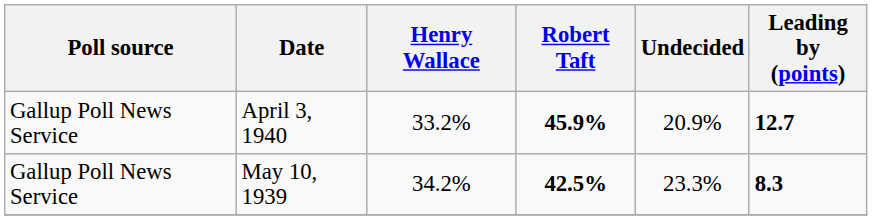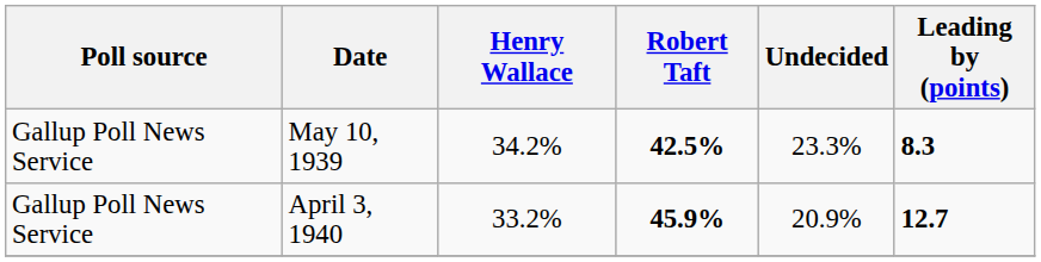rows swapped: April 3, 1940 <-> May 10, 1939
